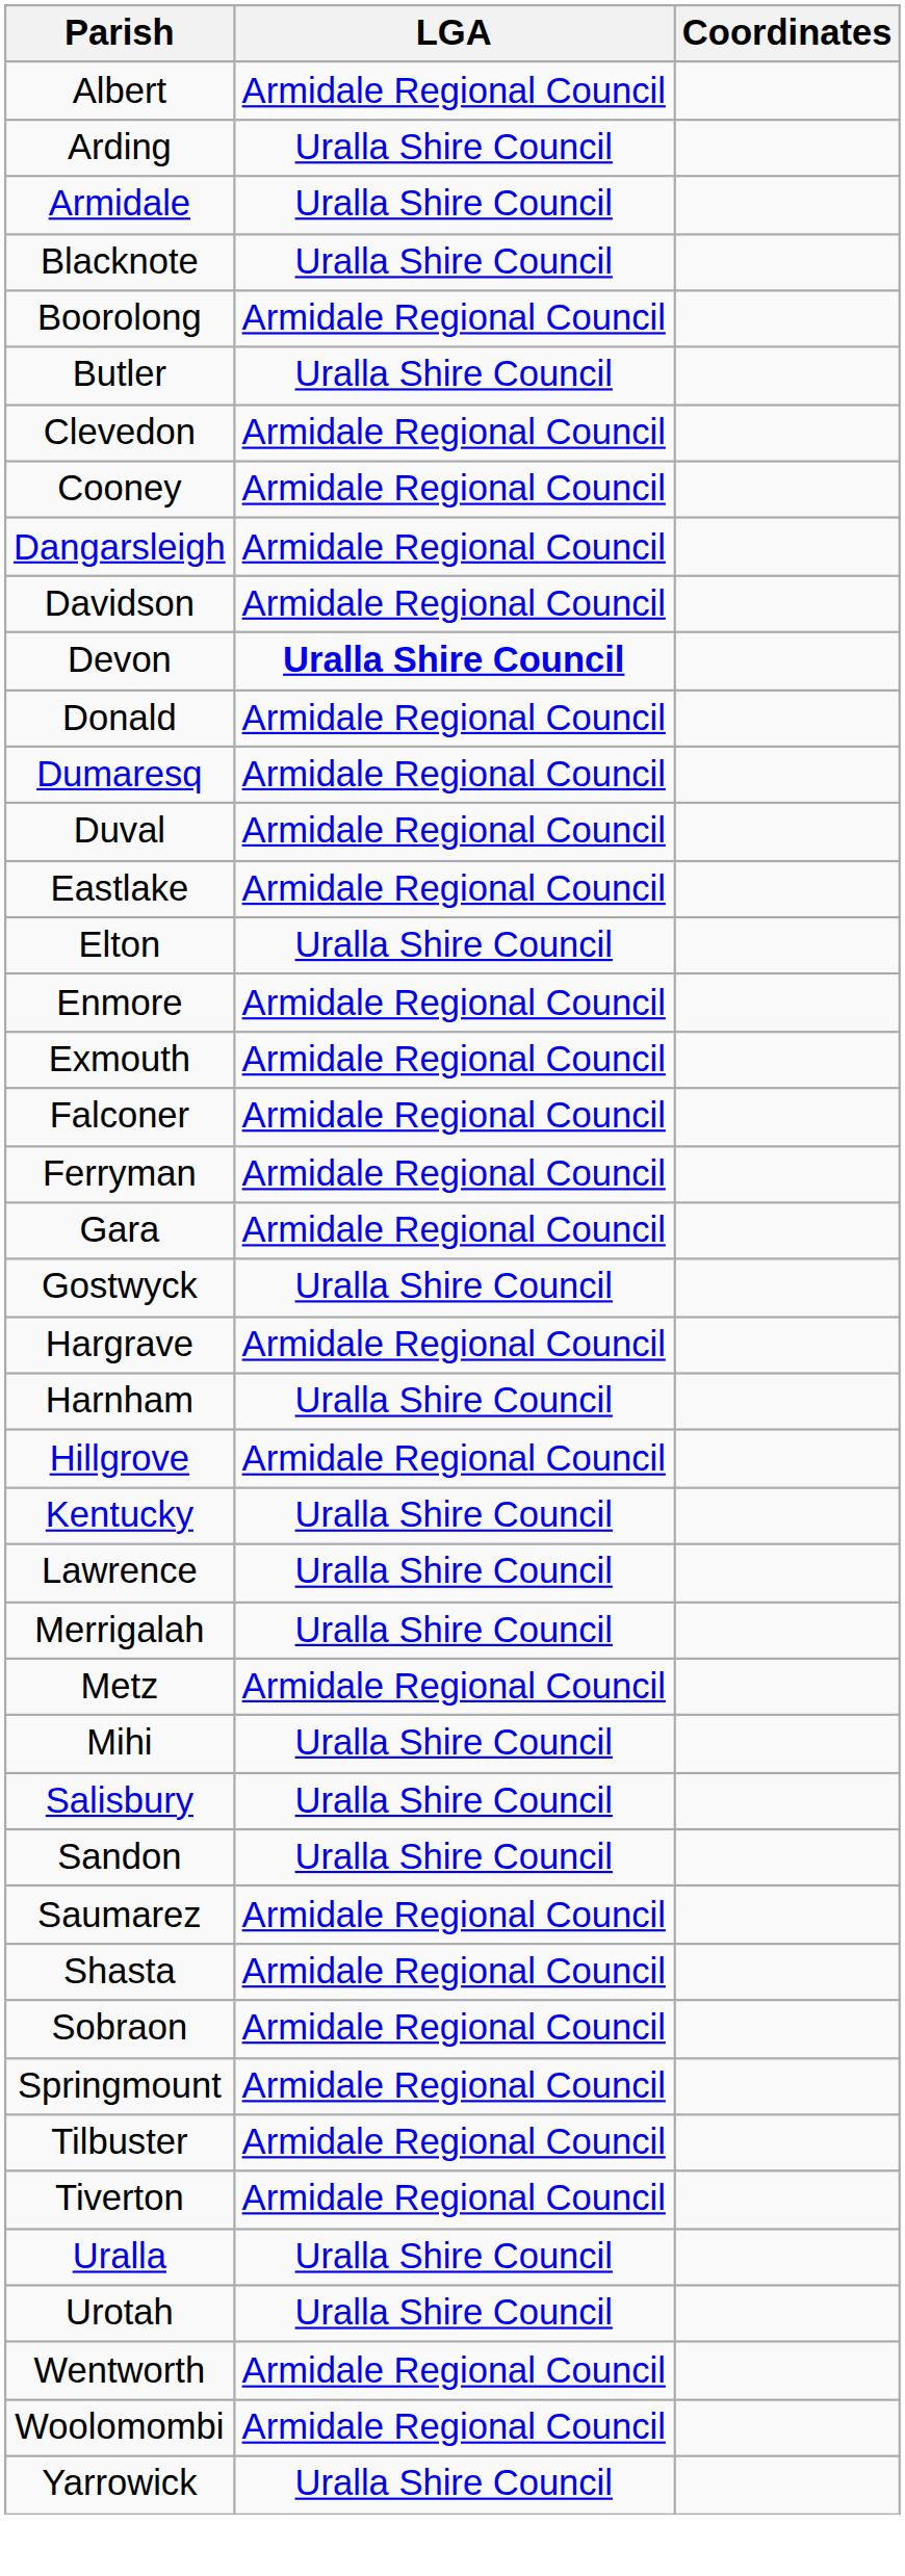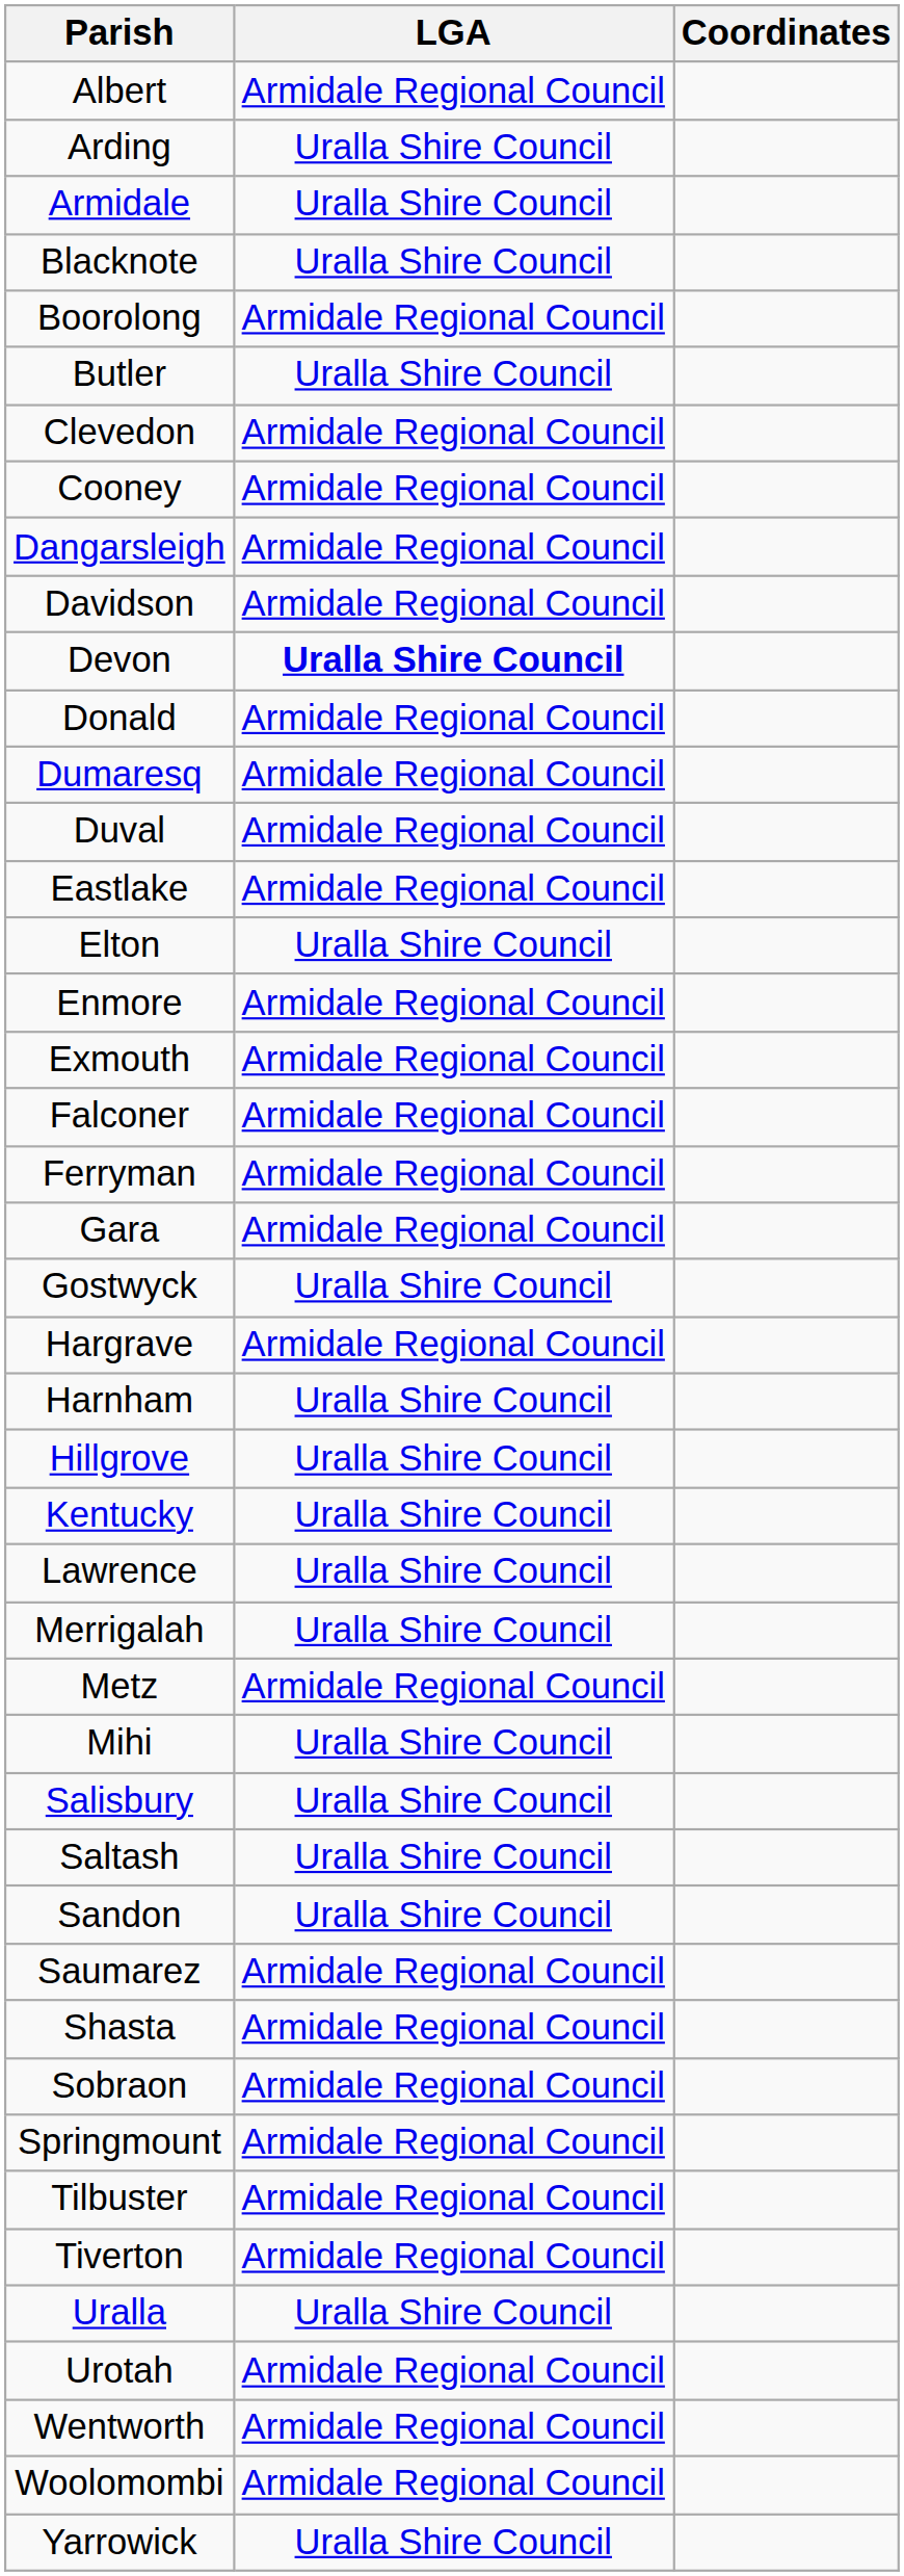Hillgrove | LGA: Armidale Regional Council -> Uralla Shire Council
+ row: Saltash | Uralla Shire Council
Urotah | LGA: Uralla Shire Council -> Armidale Regional Council
